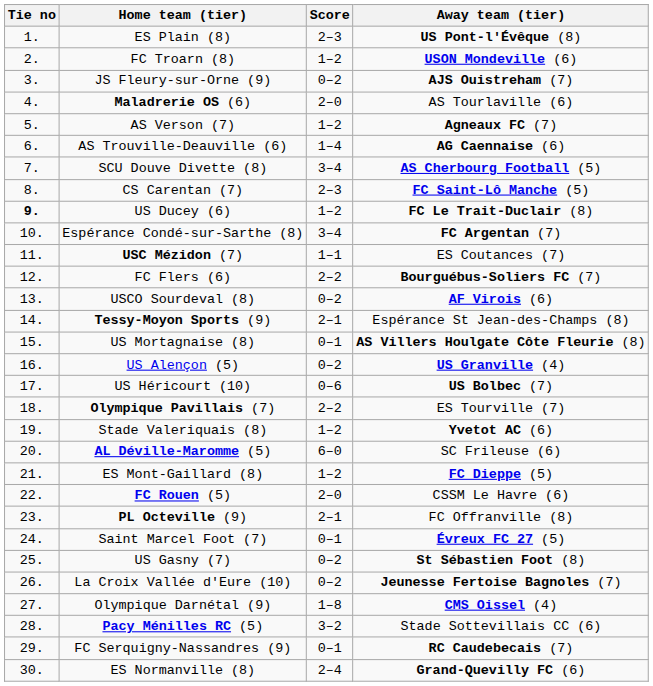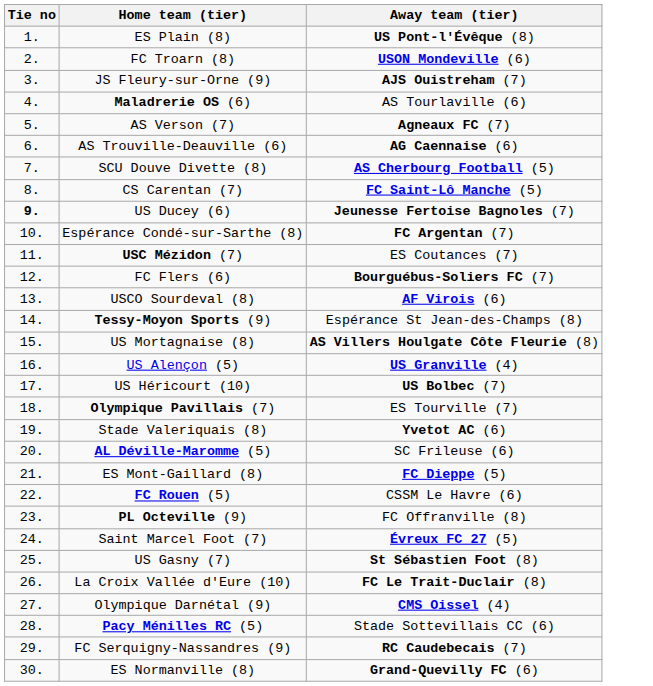- column: Score | 2–3 | 1–2 | 0–2 | 2–0 | 1–2 | 1–4 | 3–4 | 2–3 | 1–2 | 3–4 | 1–1 | 2–2 | 0–2 | 2–1 | 0–1 | 0–2 | 0–6 | 2–2 | 1–2 | 6–0 | 1–2 | 2–0 | 2–1 | 0–1 | 0–2 | 0–2 | 1–8 | 3–2 | 0–1 | 2–4
US Ducey (6) | Away team (tier): FC Le Trait-Duclair (8) -> Jeunesse Fertoise Bagnoles (7)
La Croix Vallée d'Eure (10) | Away team (tier): Jeunesse Fertoise Bagnoles (7) -> FC Le Trait-Duclair (8)
